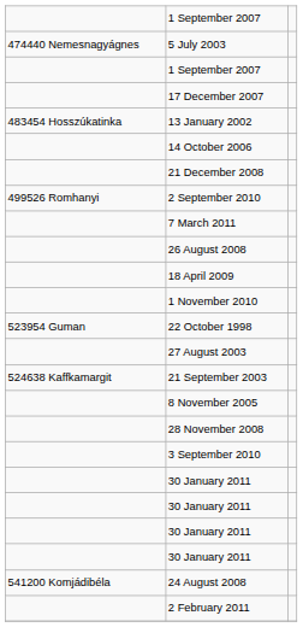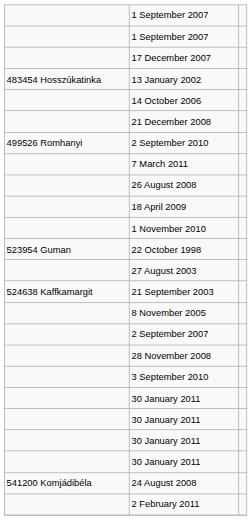- row: 474440 Nemesnagyágnes | 5 July 2003
+ row: 2 September 2007
